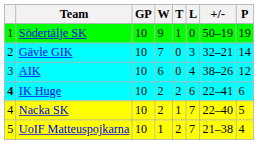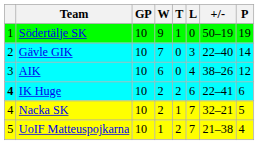Gävle GIK | +/-: 32–21 -> 22–40
Nacka SK | +/-: 22–40 -> 32–21
